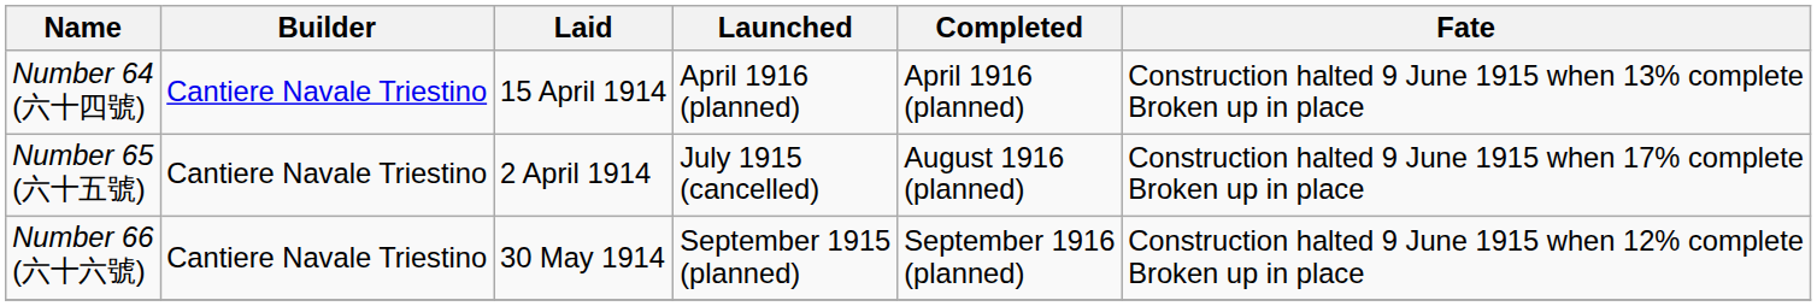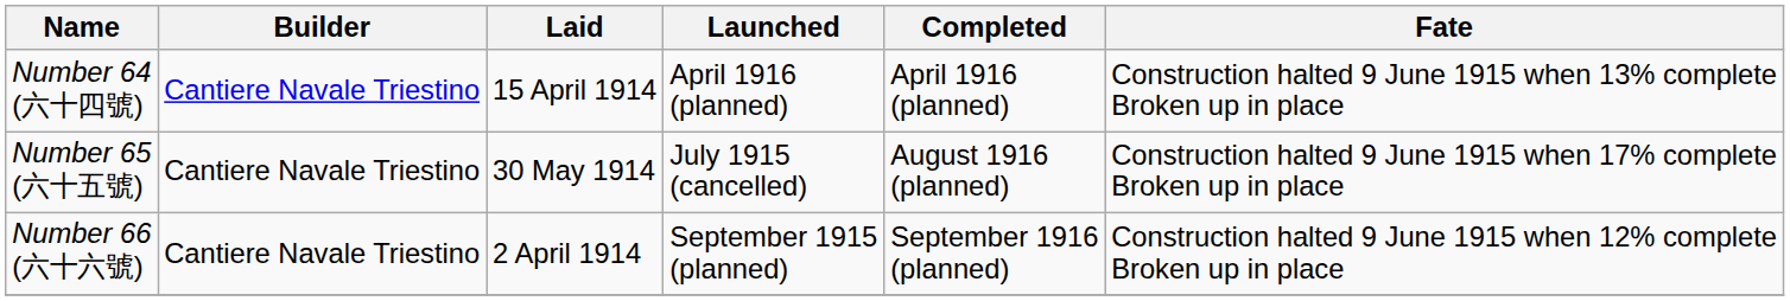Number 65 (六十五號) | Laid: 2 April 1914 -> 30 May 1914
Number 66 (六十六號) | Laid: 30 May 1914 -> 2 April 1914
